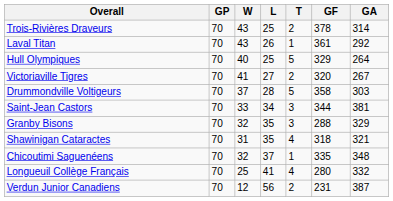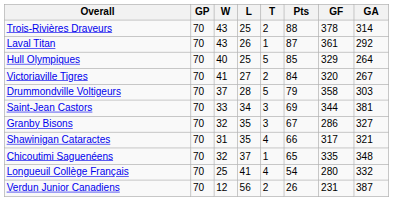+ column: Pts | 88 | 87 | 85 | 84 | 79 | 69 | 67 | 66 | 65 | 54 | 26
Granby Bisons | GF: 288 -> 286
Granby Bisons | GA: 329 -> 327
Shawinigan Cataractes | GF: 318 -> 317
